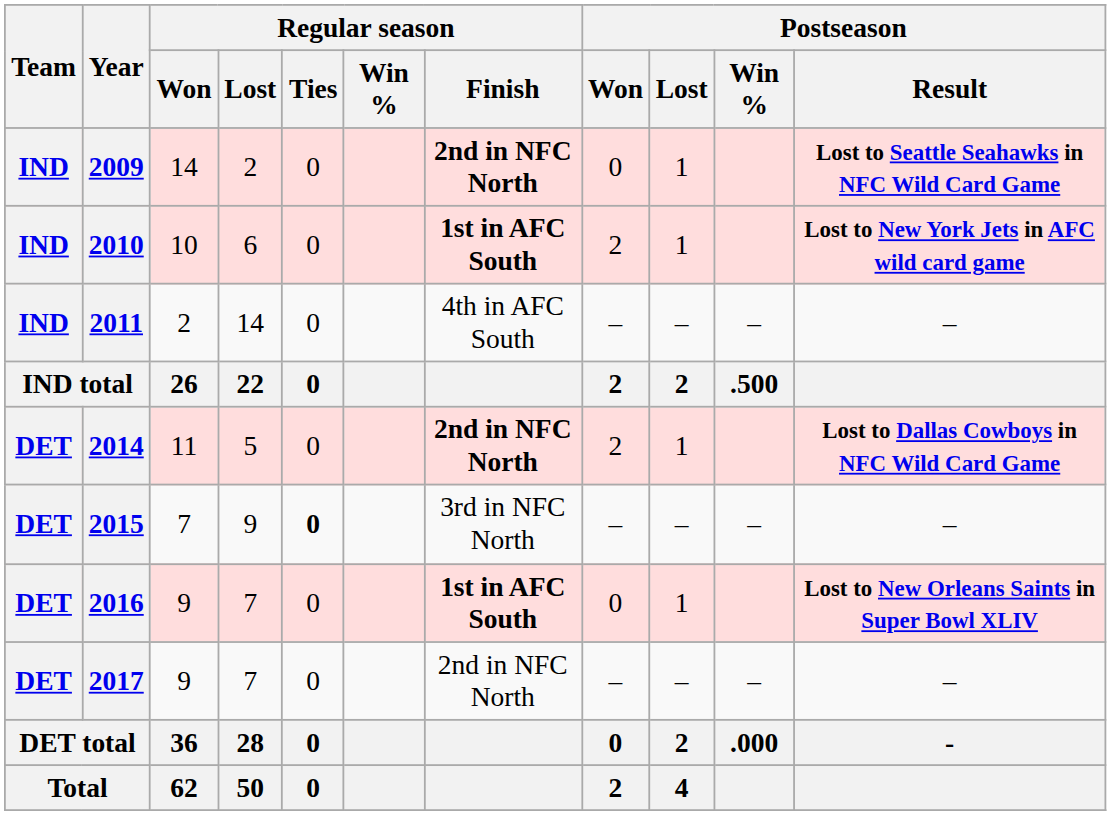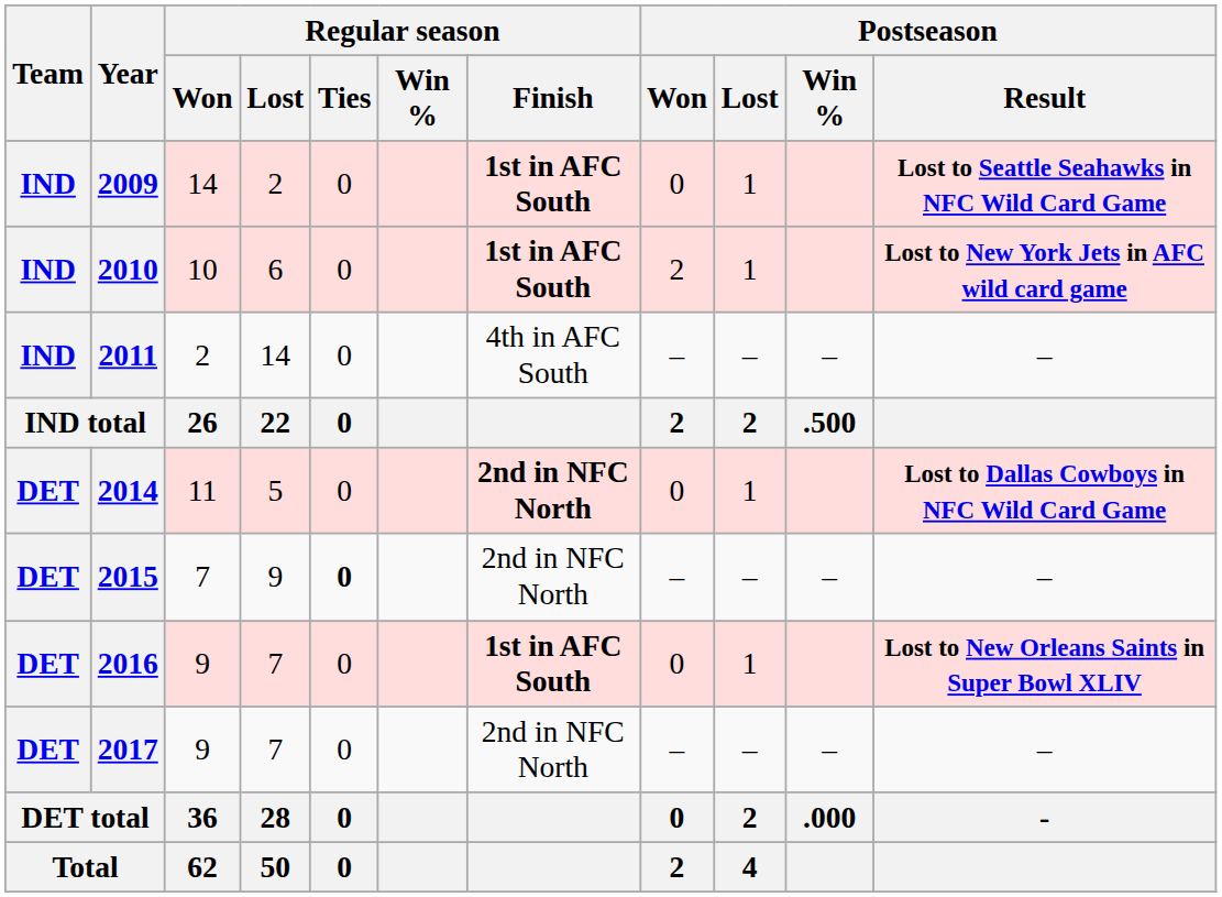2009 | Regular season / Finish: 2nd in NFC North -> 1st in AFC South
2014 | Postseason / Won: 2 -> 0
2015 | Regular season / Finish: 3rd in NFC North -> 2nd in NFC North
